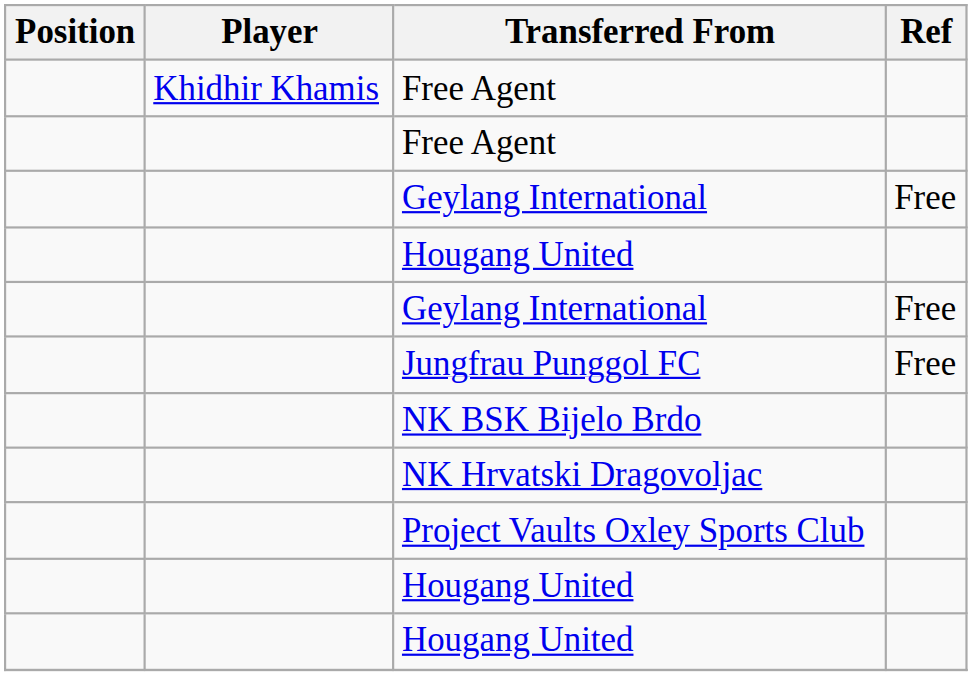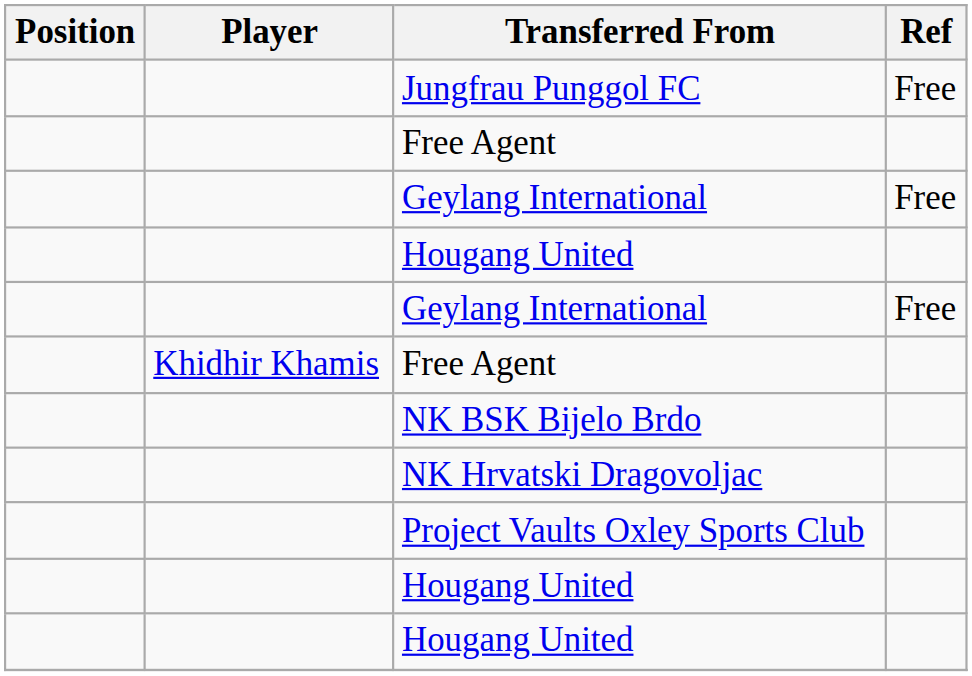rows swapped: Khidhir Khamis / Free Agent <-> Jungfrau Punggol FC
